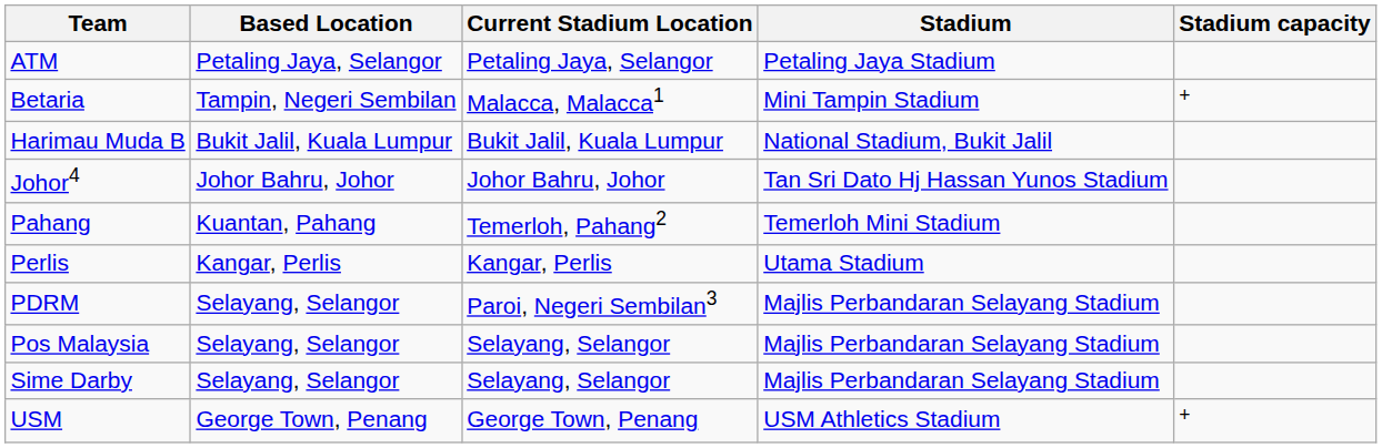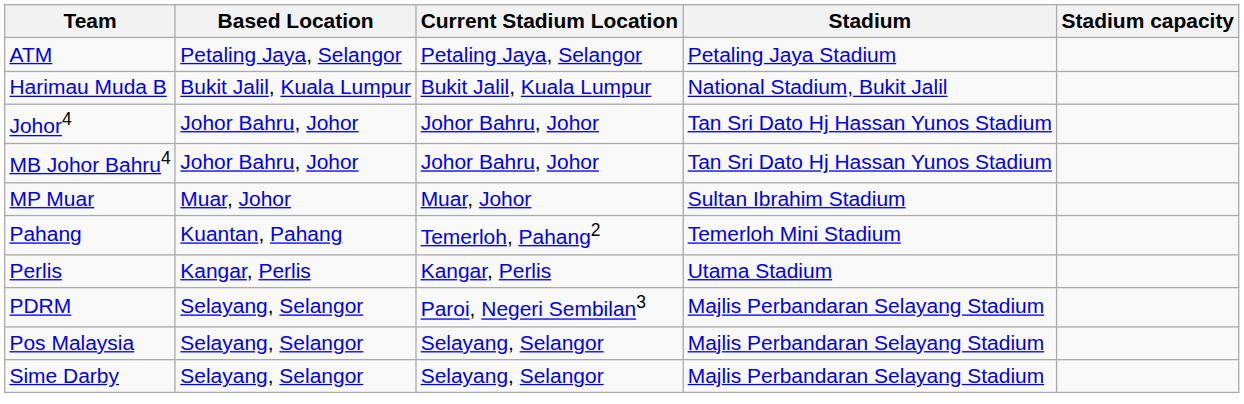- row: Betaria | Tampin, Negeri Sembilan | Malacca, Malacca1 | Mini Tampin Stadium | +
+ row: MB Johor Bahru4 | Johor Bahru, Johor | Johor Bahru, Johor | Tan Sri Dato Hj Hassan Yunos Stadium
+ row: MP Muar | Muar, Johor | Muar, Johor | Sultan Ibrahim Stadium
- row: USM | George Town, Penang | George Town, Penang | USM Athletics Stadium | +
